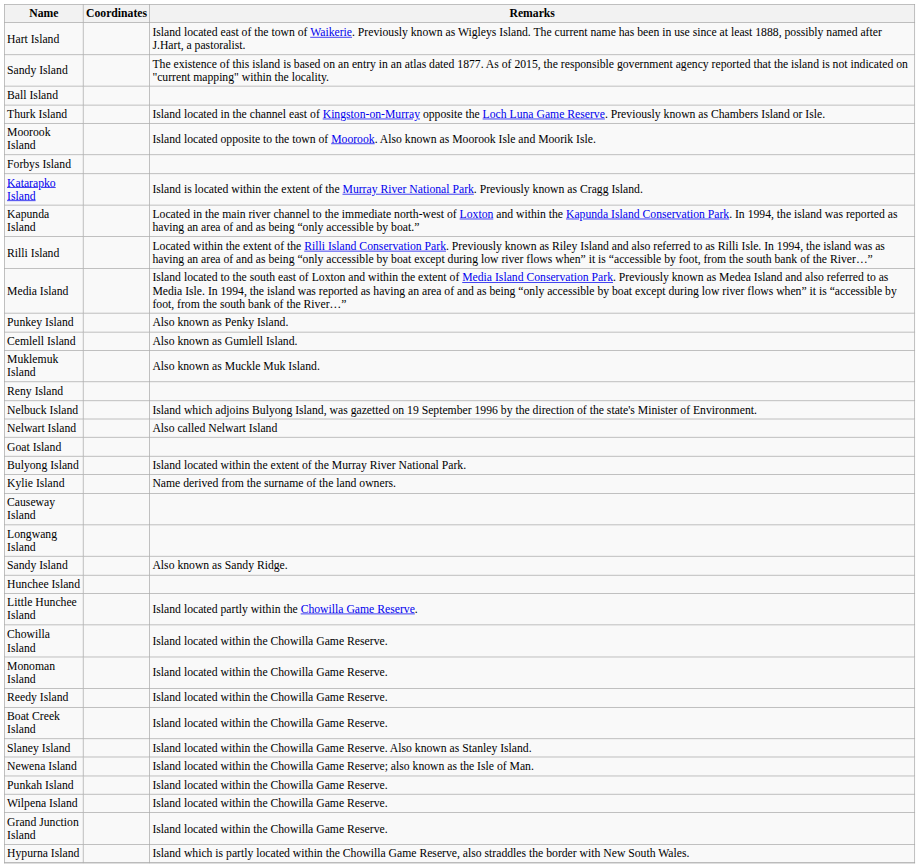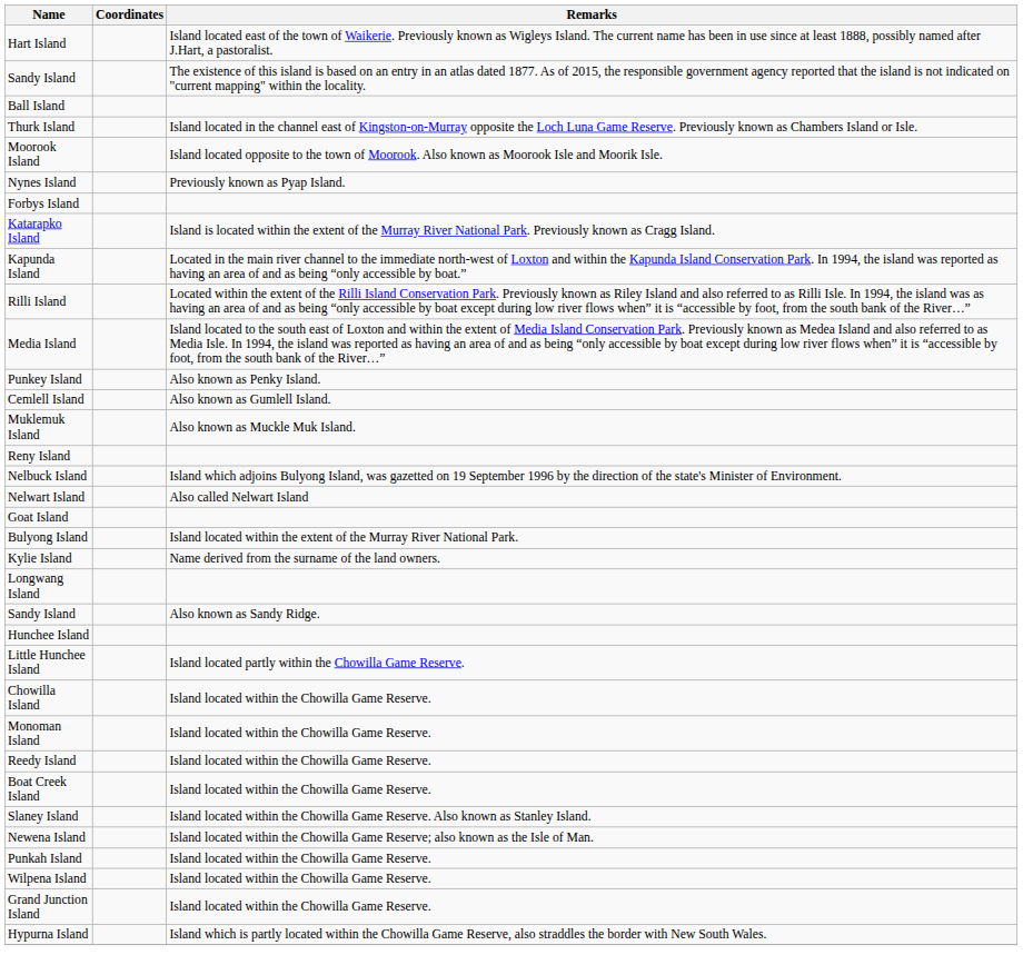+ row: Nynes Island | Previously known as Pyap Island.
- row: Causeway Island
